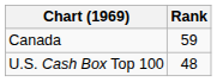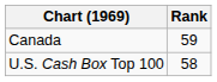U.S. Cash Box Top 100 | Rank: 48 -> 58
